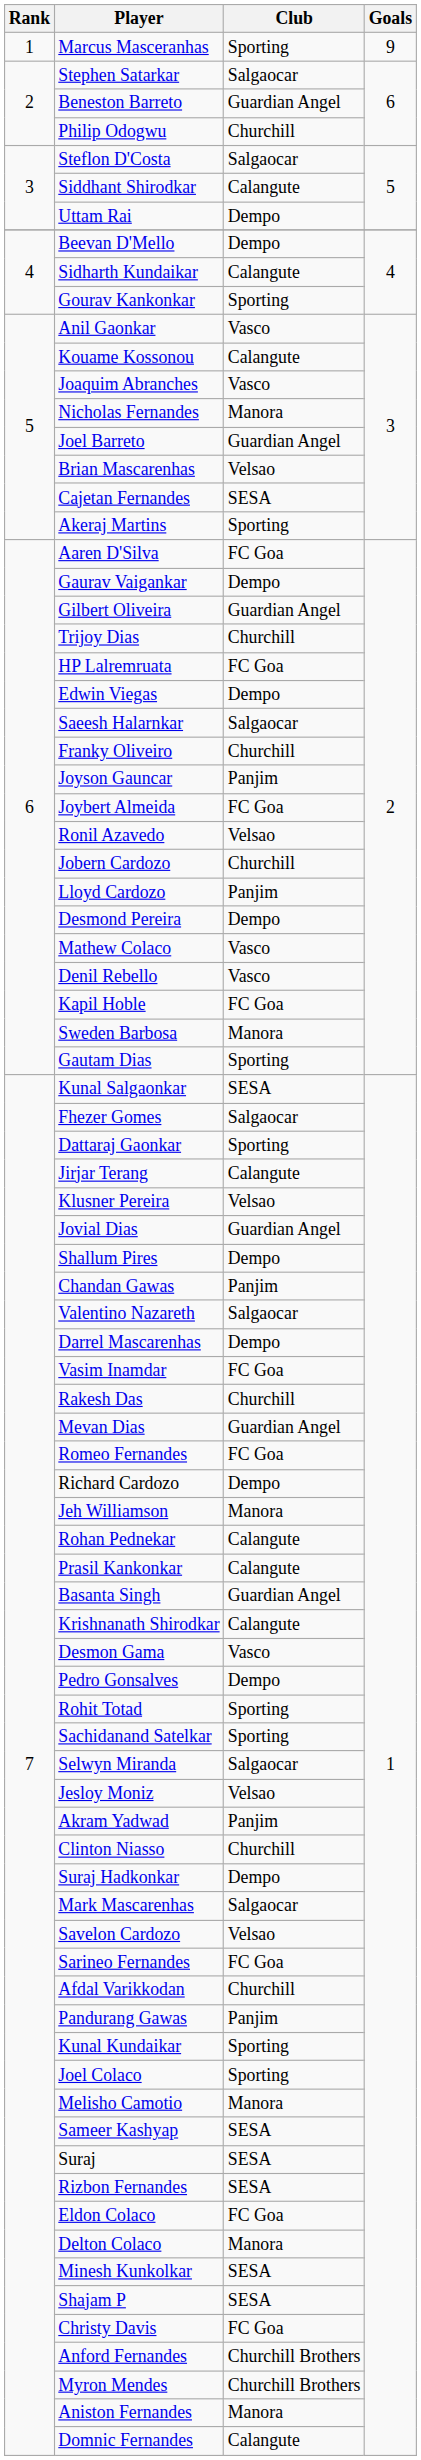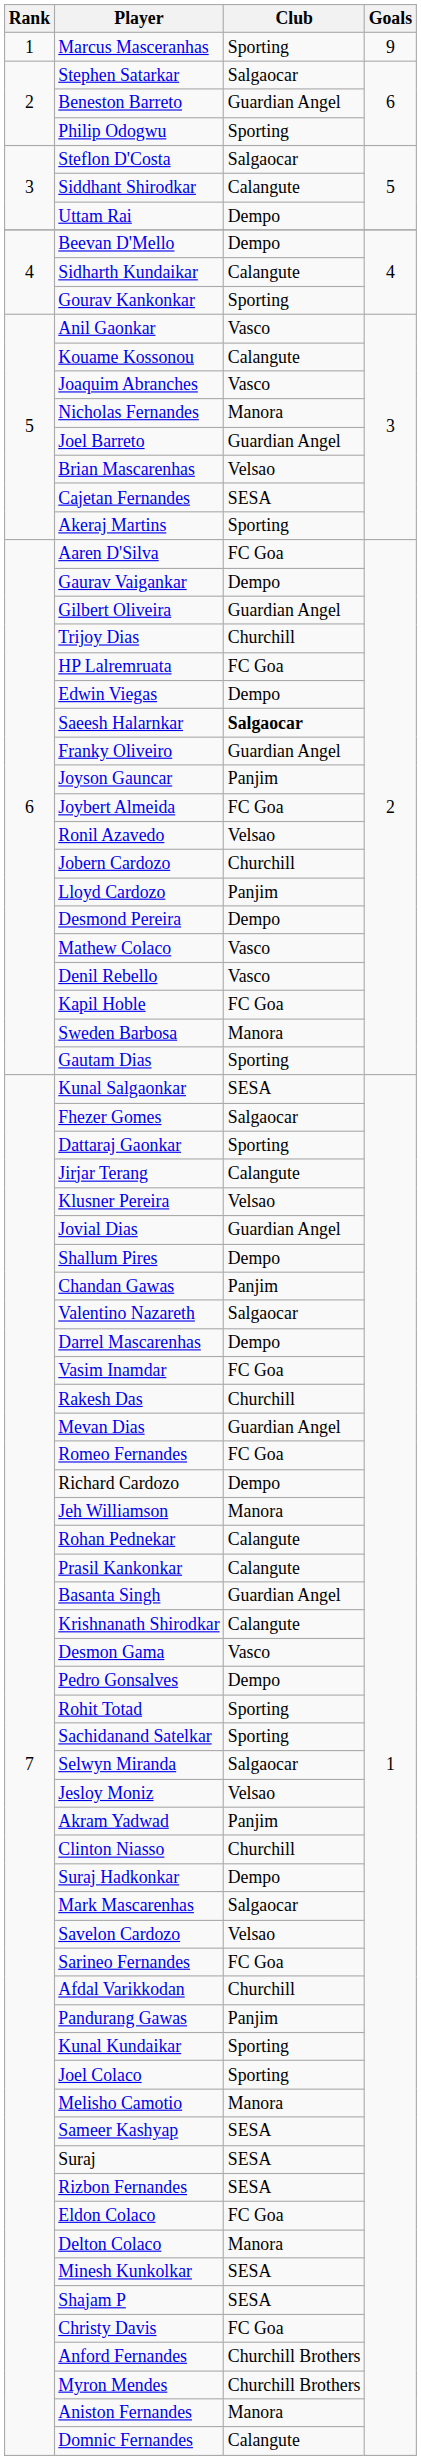Philip Odogwu | Club: Churchill -> Sporting
Saeesh Halarnkar | Club: normal -> bold
Franky Oliveiro | Club: Churchill -> Guardian Angel
